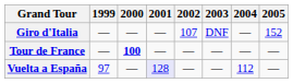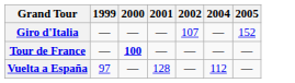- column: 2003 | DNF | — | —
Vuelta a España | 2001: lavender background -> no background
